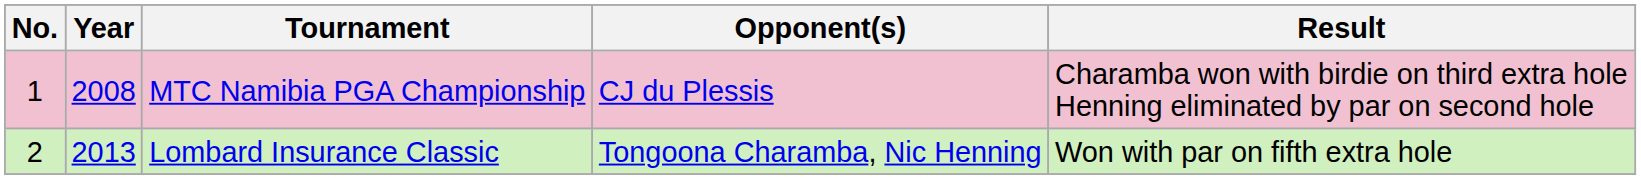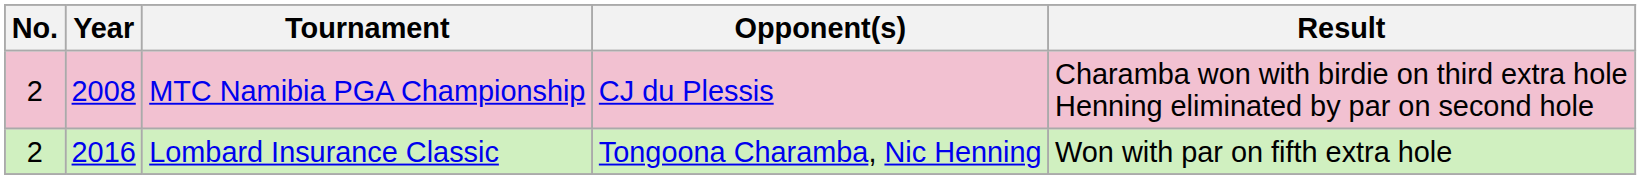MTC Namibia PGA Championship | No.: 1 -> 2
Lombard Insurance Classic | Year: 2013 -> 2016
